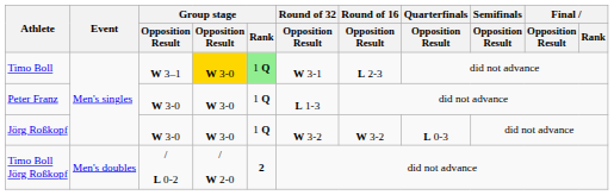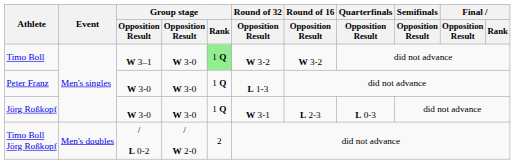Timo Boll | column 4: gold background -> no background
Timo Boll | Round of 32 / Opposition Result: W 3-1 -> W 3-2
Timo Boll | Round of 16 / Opposition Result: L 2-3 -> W 3-2
Jörg Roßkopf | Round of 32 / Opposition Result: W 3-2 -> W 3-1
Jörg Roßkopf | Round of 16 / Opposition Result: W 3-2 -> L 2-3
Timo Boll Jörg Roßkopf | Group stage / Rank: bold -> normal
